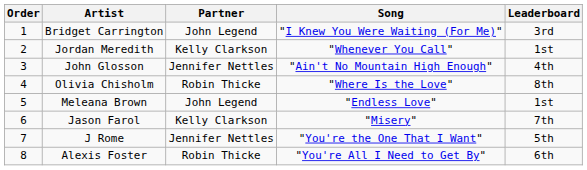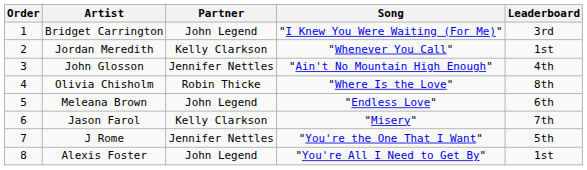Meleana Brown | Leaderboard: 1st -> 6th
Alexis Foster | Partner: Robin Thicke -> John Legend
Alexis Foster | Leaderboard: 6th -> 1st
